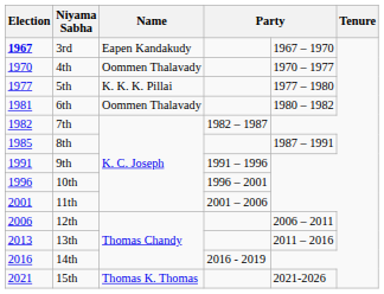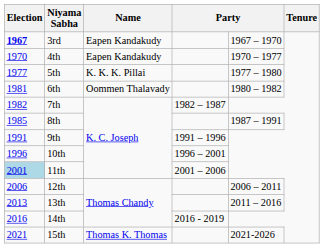4th | Name: Oommen Thalavady -> Eapen Kandakudy
11th | Election: no background -> lightblue background
